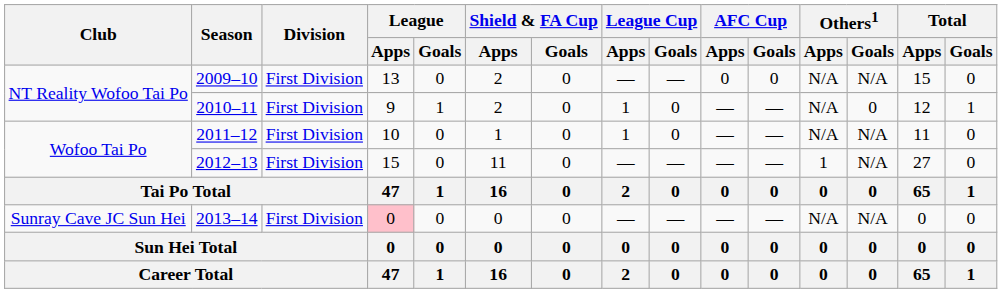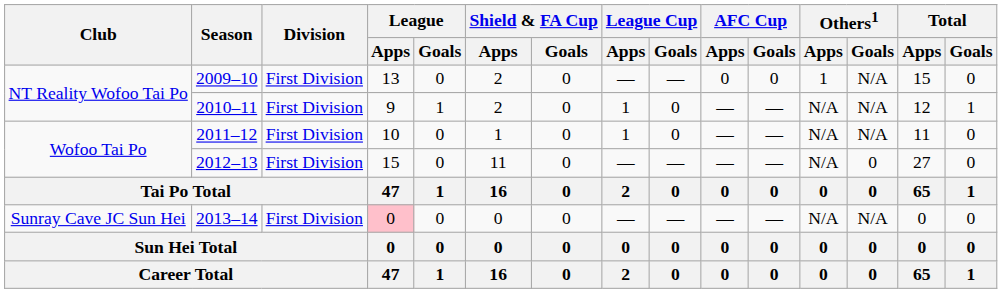2009–10 | Others1 / Apps: N/A -> 1
2010–11 | Others1 / Goals: 0 -> N/A
2012–13 | Others1 / Apps: 1 -> N/A
2012–13 | Others1 / Goals: N/A -> 0
